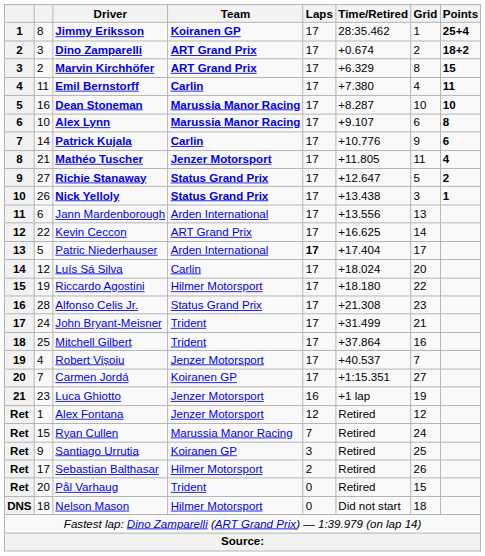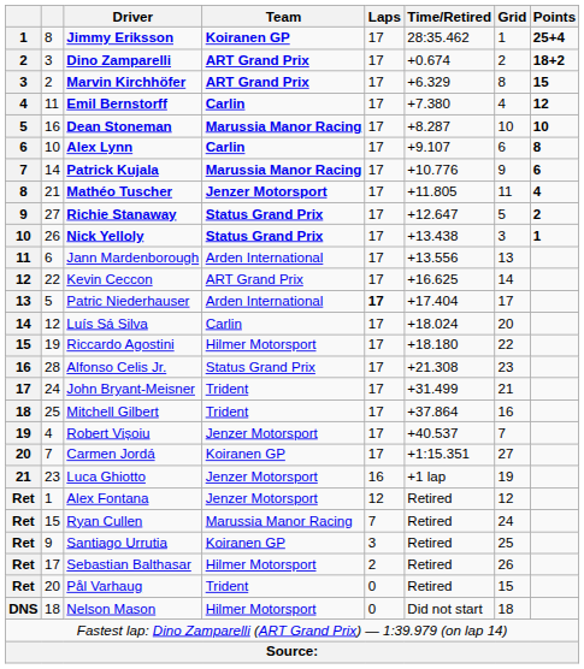Emil Bernstorff | Points: 11 -> 12
Alex Lynn | Team: Marussia Manor Racing -> Carlin
Patrick Kujala | Team: Carlin -> Marussia Manor Racing
